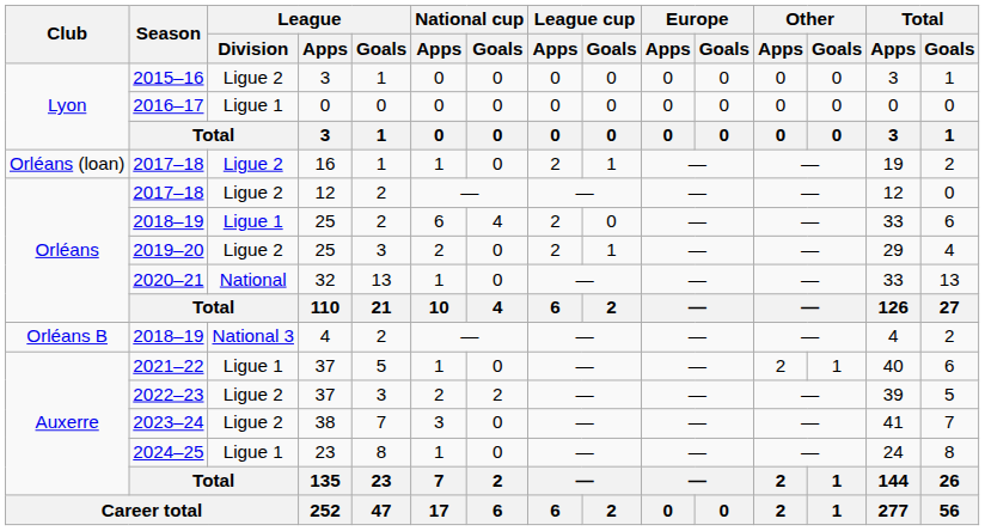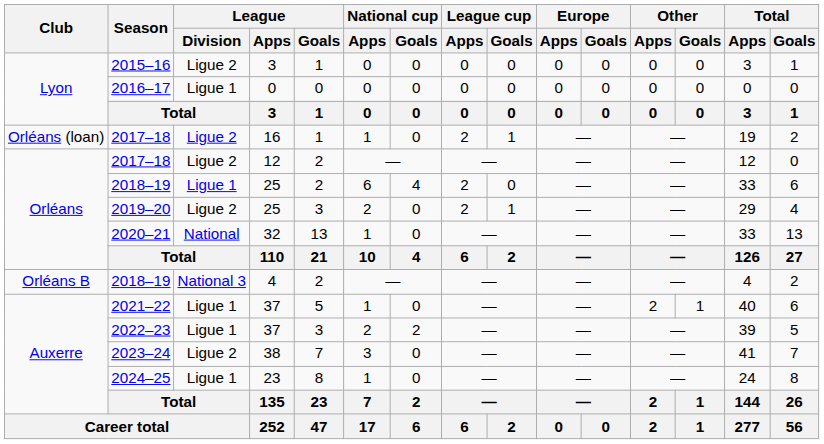2022–23 | League / Division: Ligue 2 -> Ligue 1
